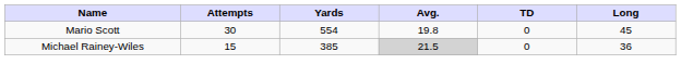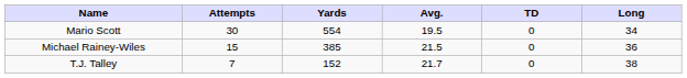Mario Scott | Avg.: 19.8 -> 19.5
Mario Scott | Long: 45 -> 34
Michael Rainey-Wiles | Avg.: lightgrey background -> no background
+ row: T.J. Talley | 7 | 152 | 21.7 | 0 | 38
